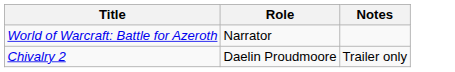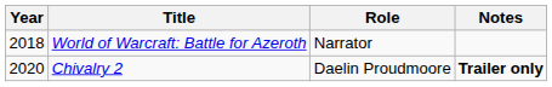+ column: Year | 2018 | 2020
Chivalry 2 | Notes: normal -> bold
